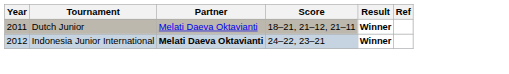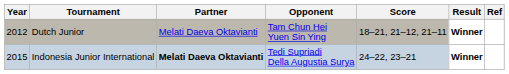+ column: Opponent | Tam Chun Hei Yuen Sin Ying | Tedi Supriadi Della Augustia Surya
Dutch Junior | Year: 2011 -> 2012
Indonesia Junior International | Year: 2012 -> 2015
